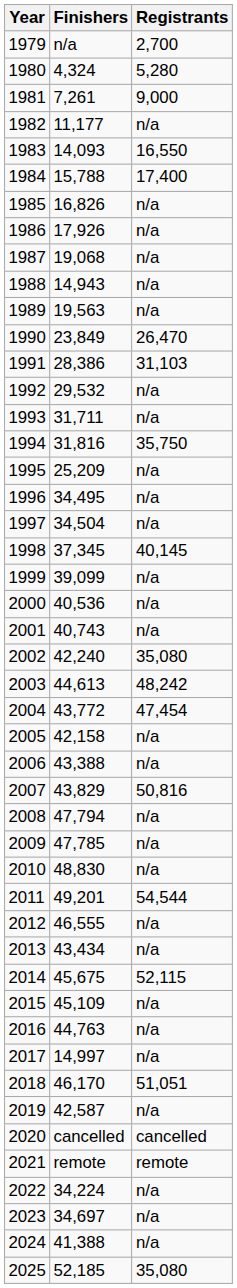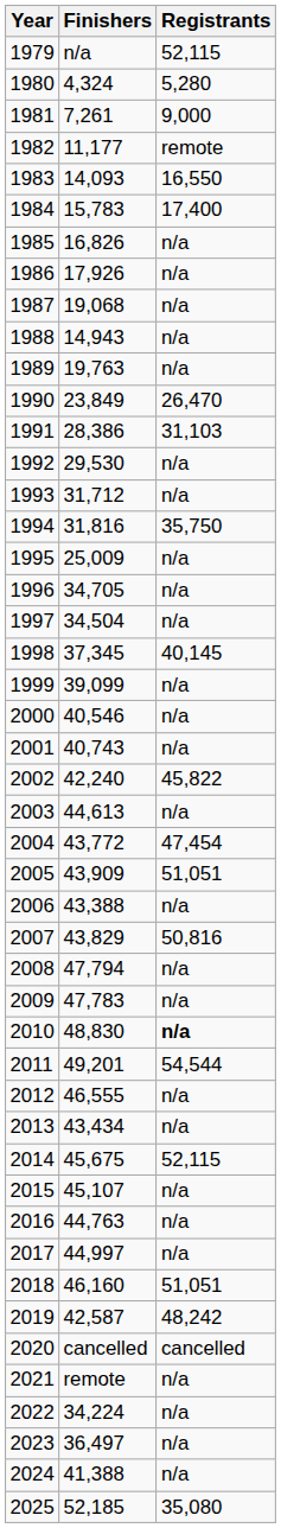1979 | Registrants: 2,700 -> 52,115
1982 | Registrants: n/a -> remote
1984 | Finishers: 15,788 -> 15,783
1989 | Finishers: 19,563 -> 19,763
1992 | Finishers: 29,532 -> 29,530
1993 | Finishers: 31,711 -> 31,712
1995 | Finishers: 25,209 -> 25,009
1996 | Finishers: 34,495 -> 34,705
2000 | Finishers: 40,536 -> 40,546
2002 | Registrants: 35,080 -> 45,822
2003 | Registrants: 48,242 -> n/a
2005 | Finishers: 42,158 -> 43,909
2005 | Registrants: n/a -> 51,051
2009 | Finishers: 47,785 -> 47,783
2010 | Registrants: normal -> bold
2015 | Finishers: 45,109 -> 45,107
2017 | Finishers: 14,997 -> 44,997
2018 | Finishers: 46,170 -> 46,160
2019 | Registrants: n/a -> 48,242
2021 | Registrants: remote -> n/a
2023 | Finishers: 34,697 -> 36,497
